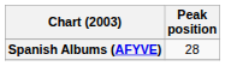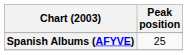Spanish Albums (AFYVE) | Peak position: 28 -> 25
